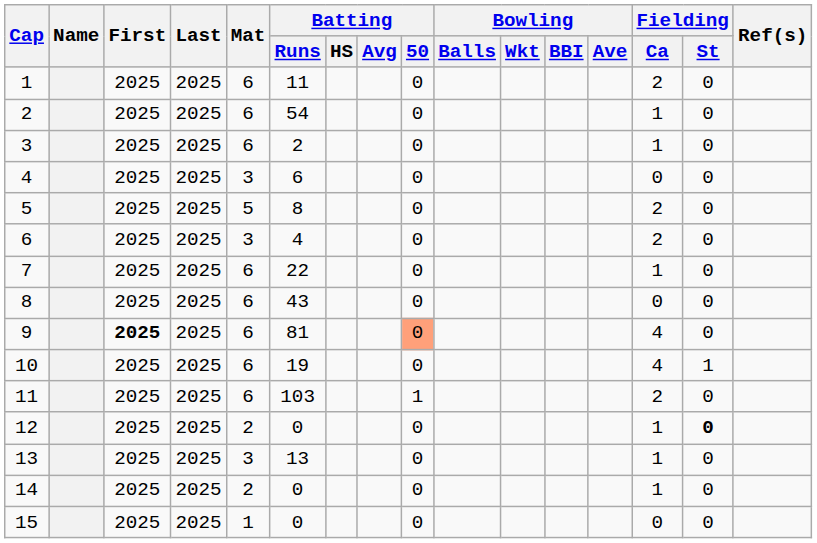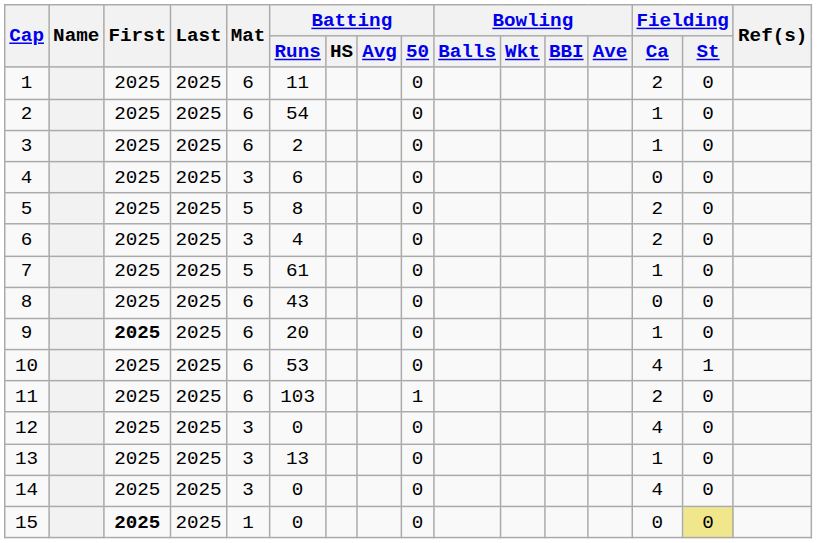7 | Mat: 6 -> 5
7 | Batting / Runs: 22 -> 61
9 | Batting / Runs: 81 -> 20
9 | Batting / 50: lightsalmon background -> no background
9 | Fielding / Ca: 4 -> 1
10 | Batting / Runs: 19 -> 53
12 | Mat: 2 -> 3
12 | Fielding / Ca: 1 -> 4
12 | Fielding / St: bold -> normal
14 | Mat: 2 -> 3
14 | Fielding / Ca: 1 -> 4
15 | First: normal -> bold
15 | Fielding / St: no background -> khaki background
